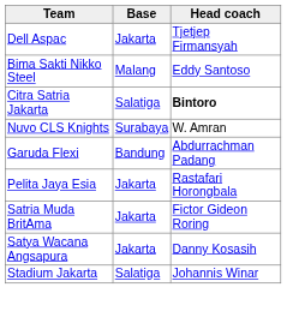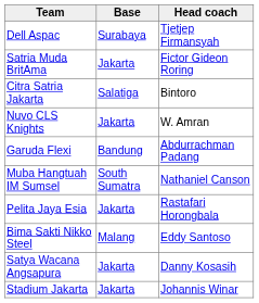Dell Aspac | Base: Jakarta -> Surabaya
rows swapped: Bima Sakti Nikko Steel <-> Satria Muda BritAma
Citra Satria Jakarta | Head coach: bold -> normal
Nuvo CLS Knights | Base: Surabaya -> Jakarta
+ row: Muba Hangtuah IM Sumsel | South Sumatra | Nathaniel Canson
Stadium Jakarta | Base: Salatiga -> Jakarta
